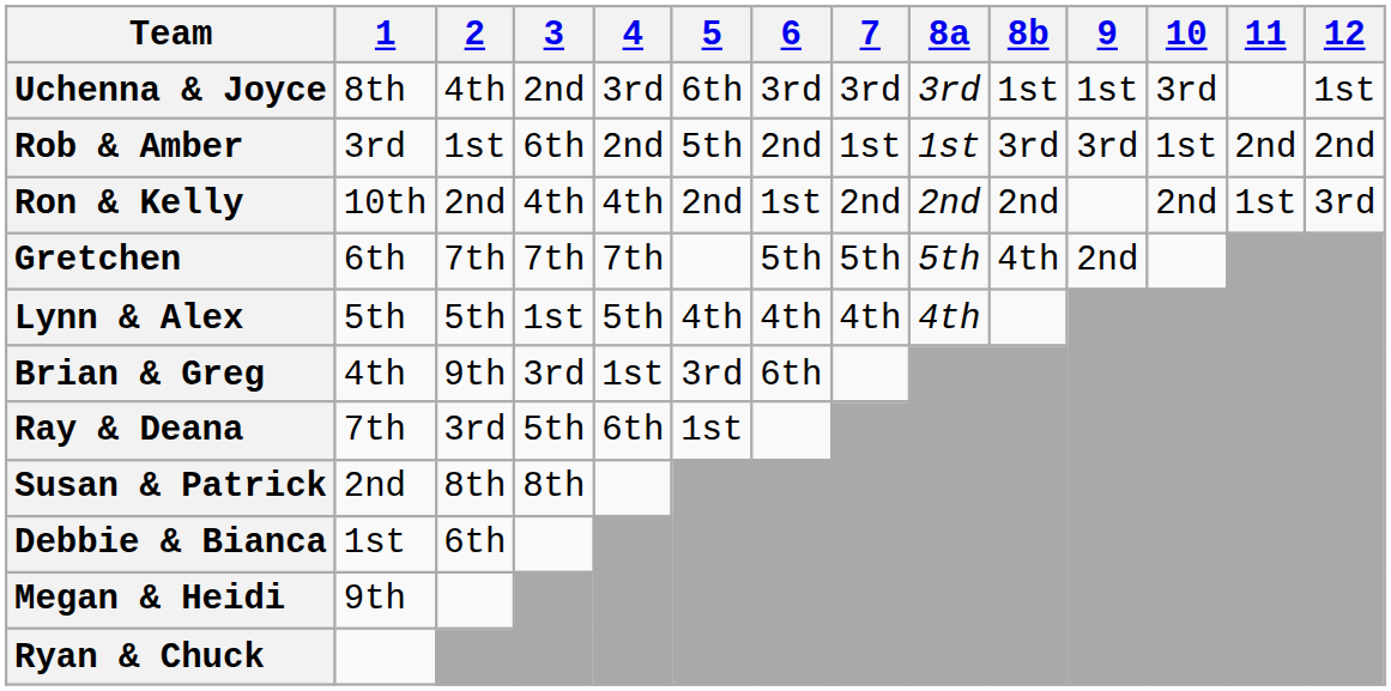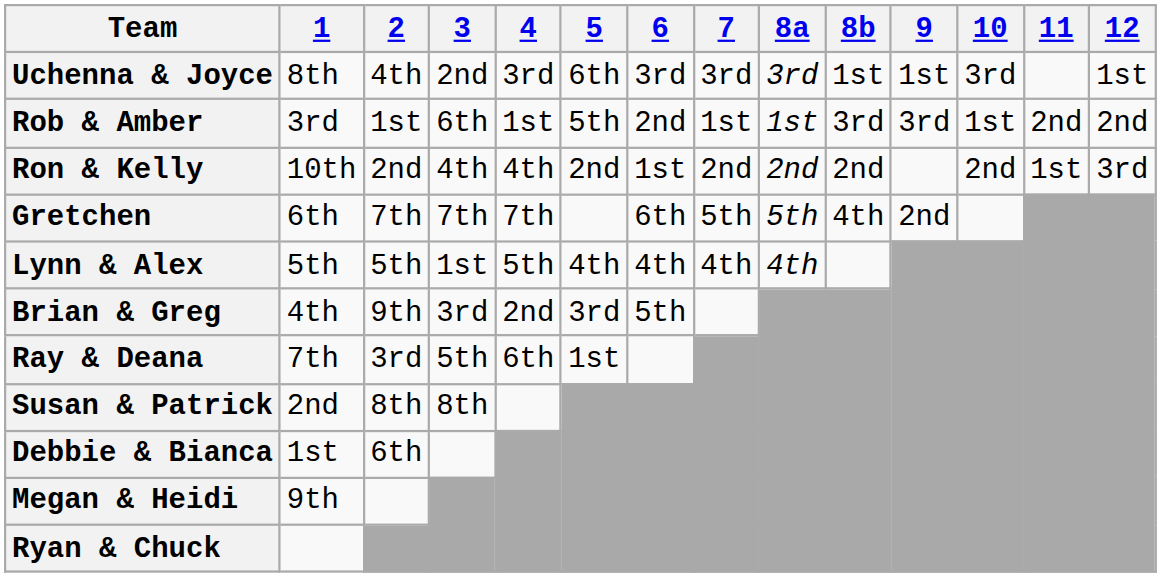Rob & Amber | 4: 2nd -> 1st
Gretchen | 6: 5th -> 6th
Brian & Greg | 4: 1st -> 2nd
Brian & Greg | 6: 6th -> 5th
